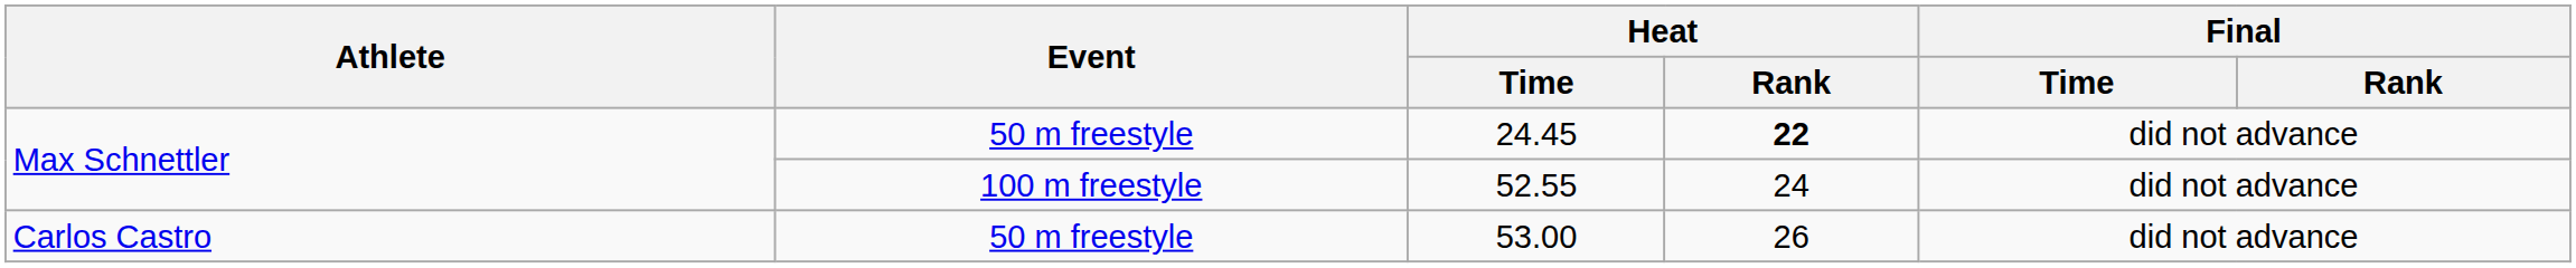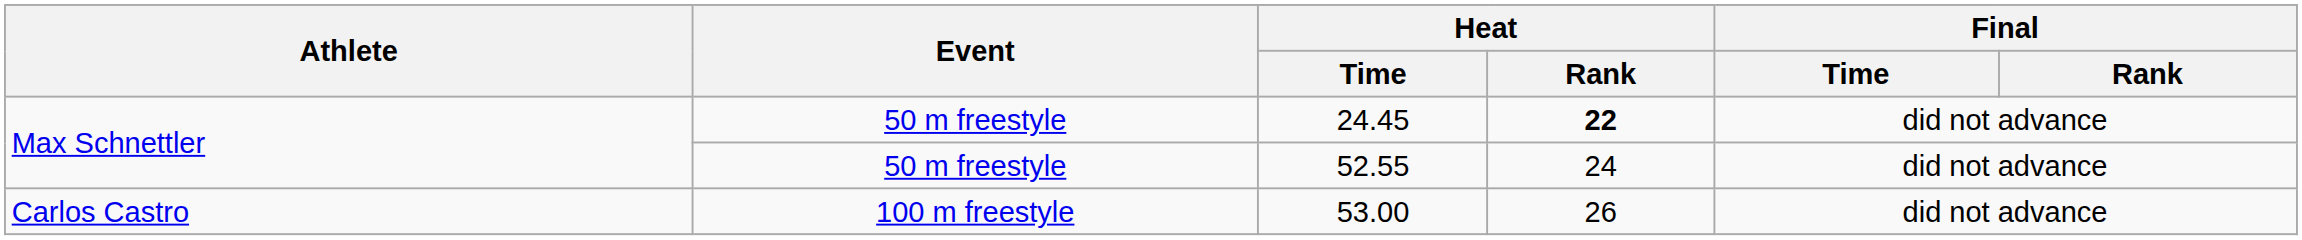52.55 | Event: 100 m freestyle -> 50 m freestyle
53.00 | Event: 50 m freestyle -> 100 m freestyle
